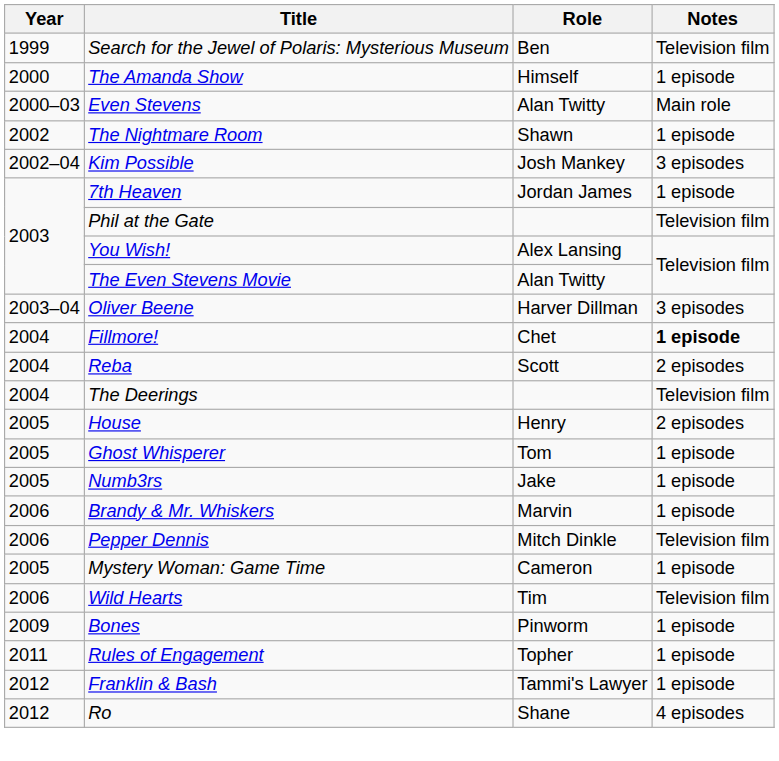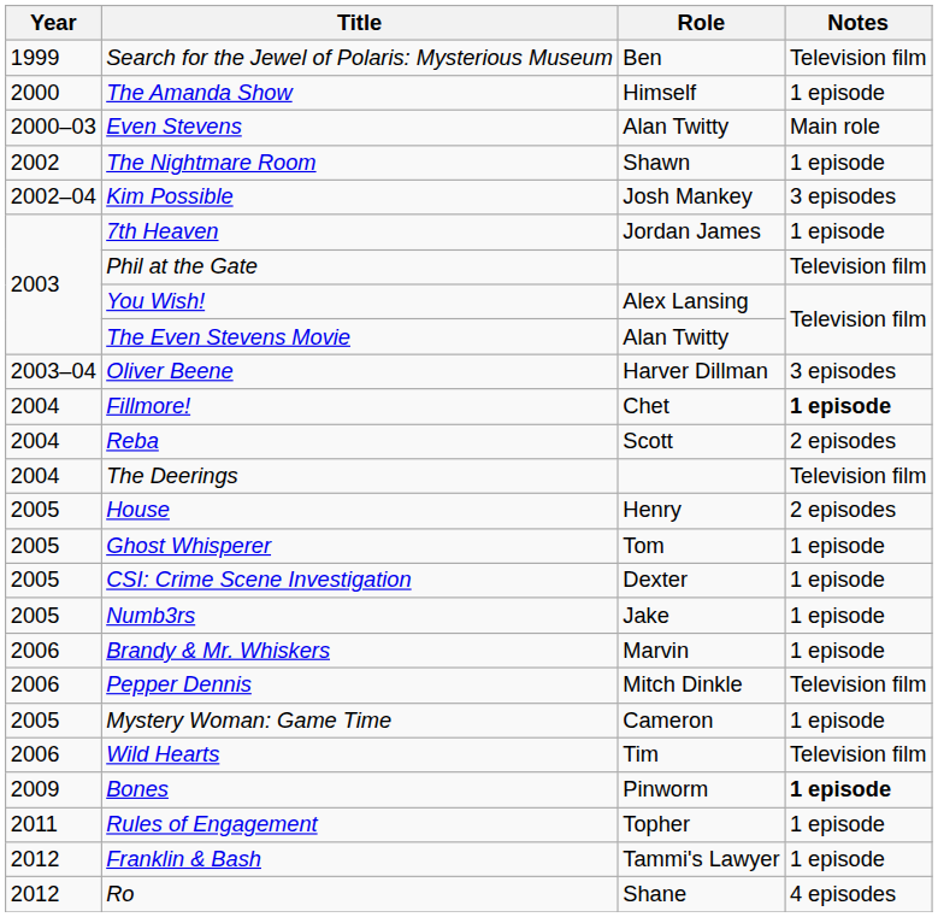+ row: 2005 | CSI: Crime Scene Investigation | Dexter | 1 episode
Bones | Notes: normal -> bold
